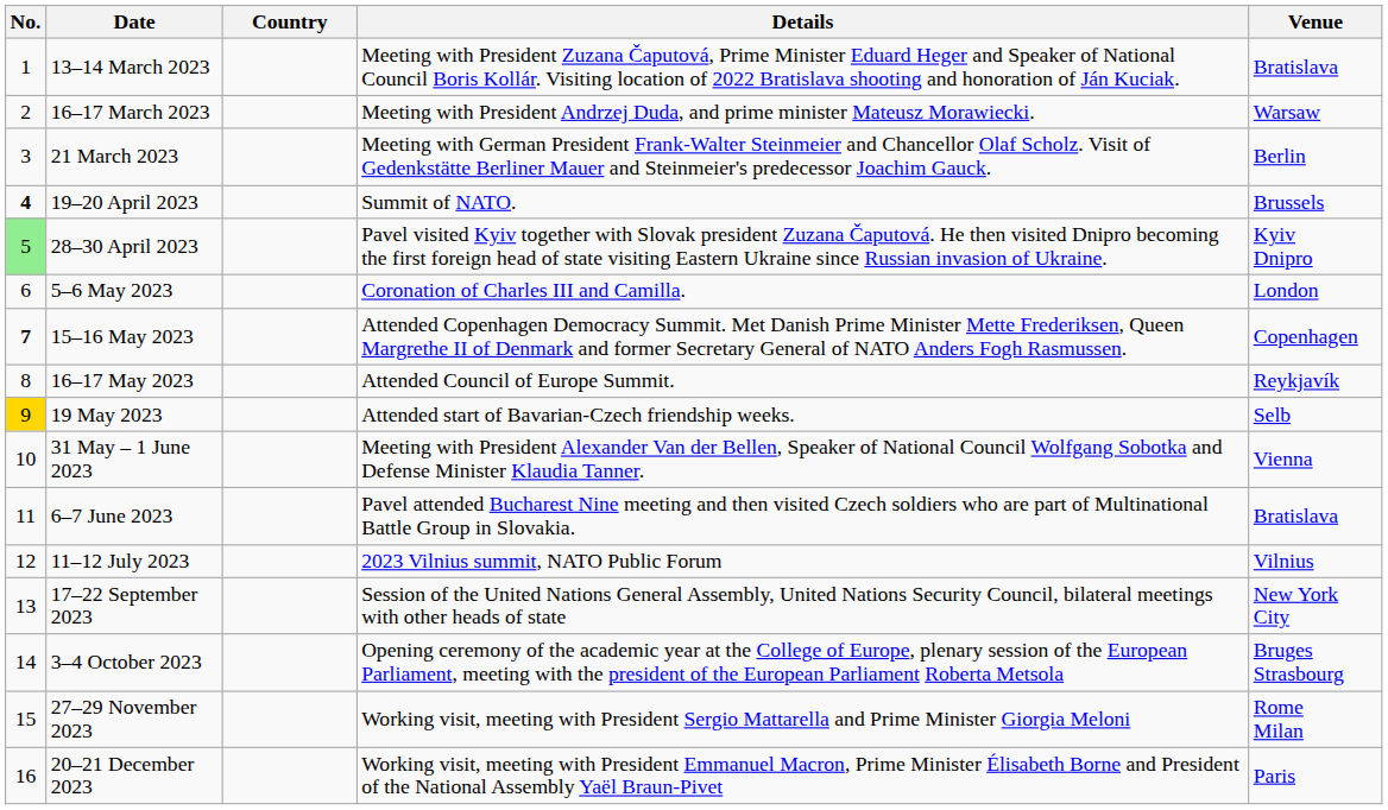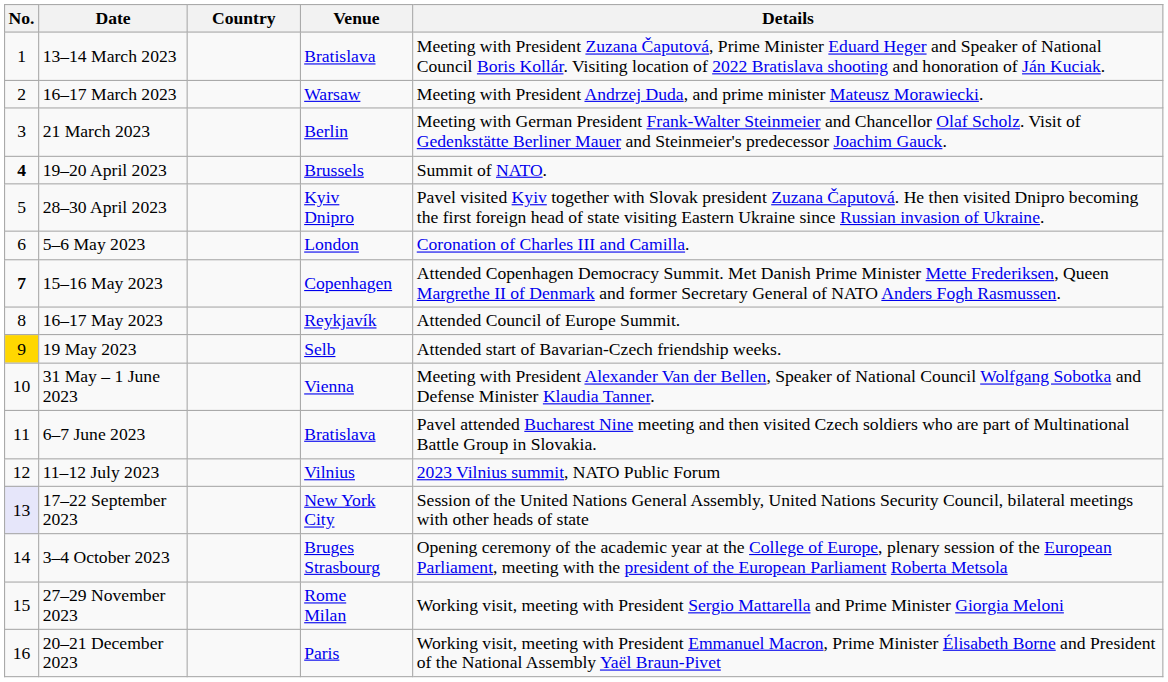columns swapped: Venue <-> Details
28–30 April 2023 | No.: lightgreen background -> no background
17–22 September 2023 | No.: no background -> lavender background
